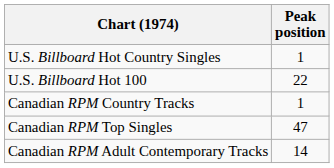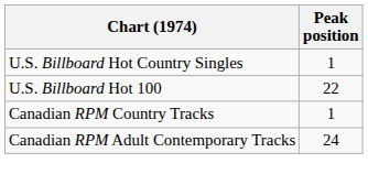- row: Canadian RPM Top Singles | 47
Canadian RPM Adult Contemporary Tracks | Peak position: 14 -> 24
